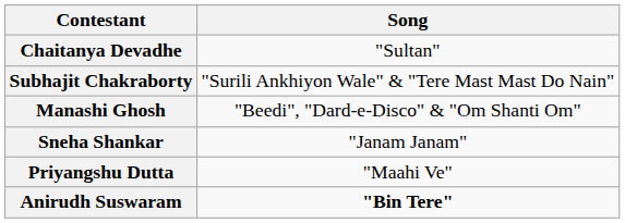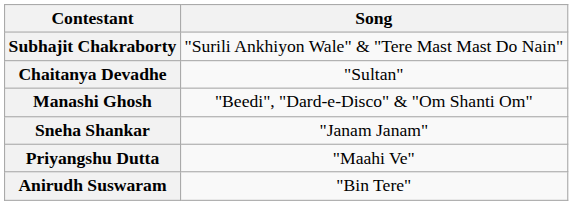rows swapped: Chaitanya Devadhe <-> Subhajit Chakraborty
Anirudh Suswaram | Song: bold -> normal
